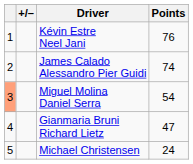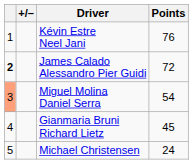James Calado Alessandro Pier Guidi | column 1: normal -> bold
James Calado Alessandro Pier Guidi | Points: 74 -> 72
Gianmaria Bruni Richard Lietz | Points: 47 -> 45
